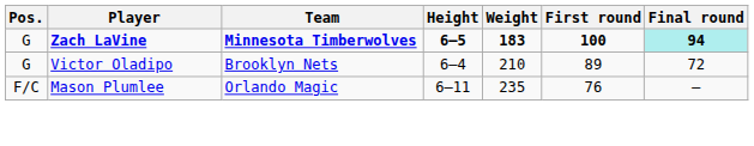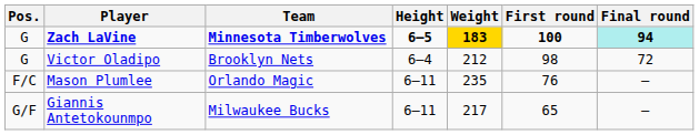Zach LaVine | Weight: no background -> gold background
Victor Oladipo | Weight: 210 -> 212
Victor Oladipo | First round: 89 -> 98
+ row: G/F | Giannis Antetokounmpo | Milwaukee Bucks | 6–11 | 217 | 65 | –
